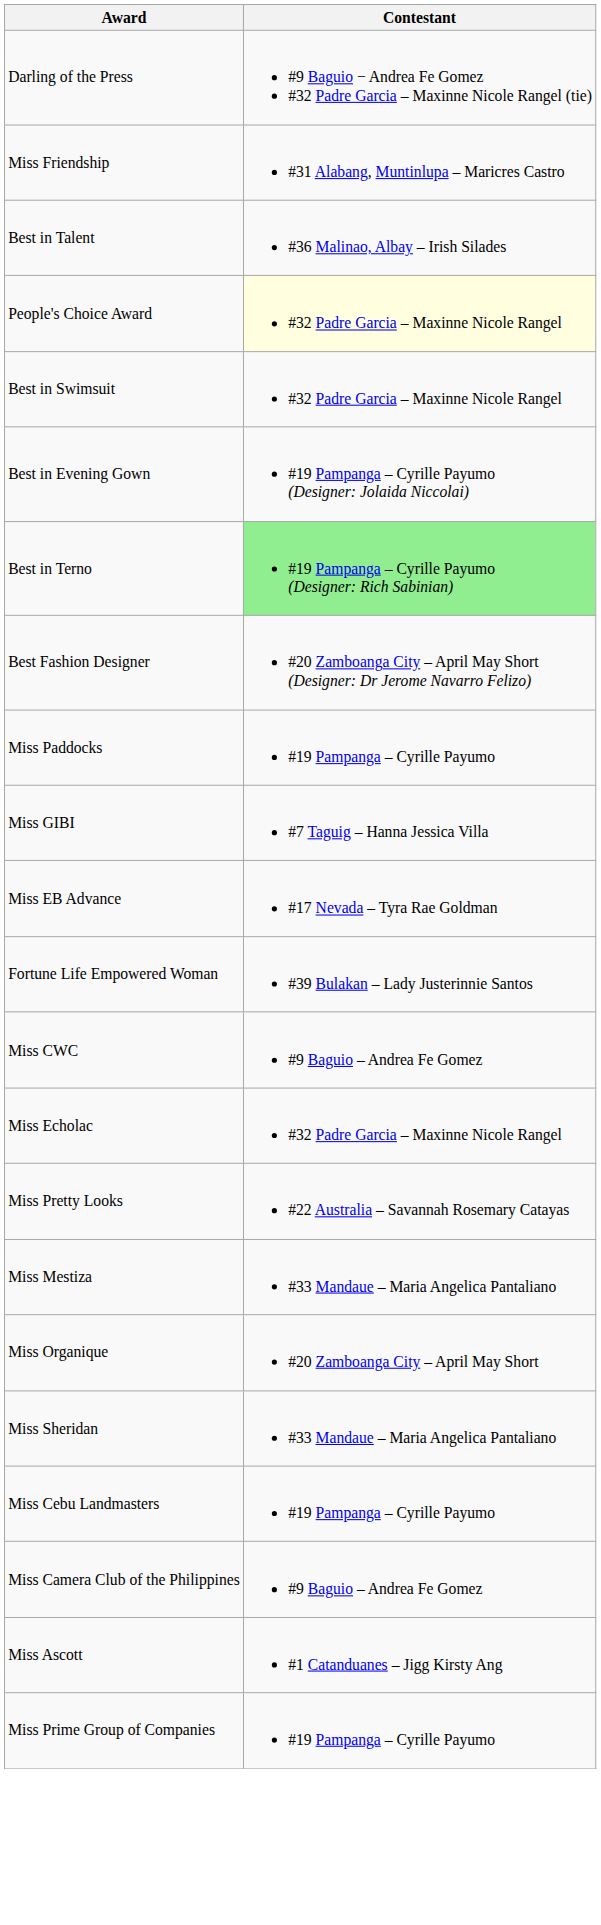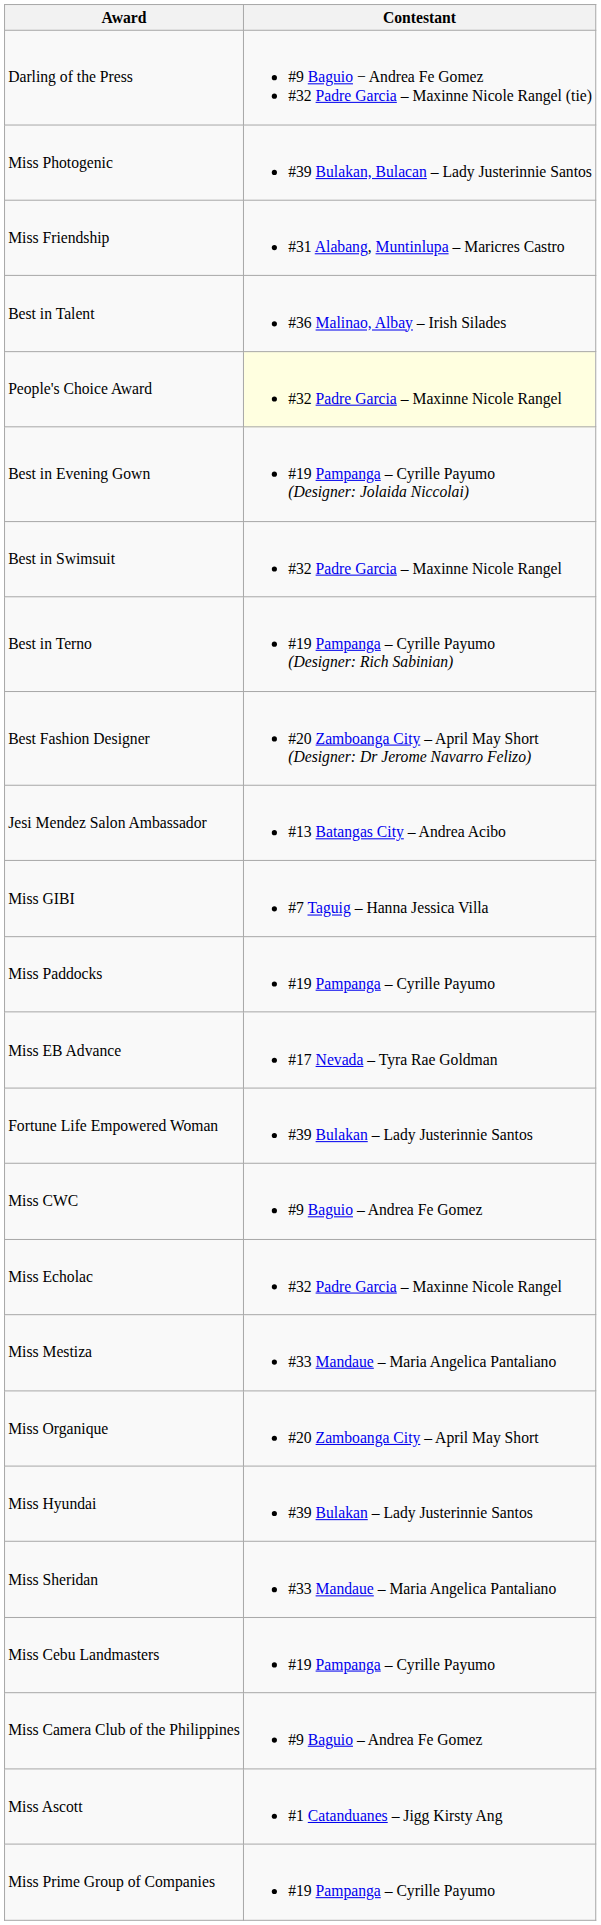+ row: Miss Photogenic | #39 Bulakan, Bulacan – Lady Justerinnie Santos
rows swapped: Best in Swimsuit <-> Best in Evening Gown
Best in Terno | Contestant: lightgreen background -> no background
+ row: Jesi Mendez Salon Ambassador | #13 Batangas City – Andrea Acibo
rows swapped: Miss GIBI <-> Miss Paddocks
- row: Miss Pretty Looks | #22 Australia – Savannah Rosemary Catayas
+ row: Miss Hyundai | #39 Bulakan – Lady Justerinnie Santos
